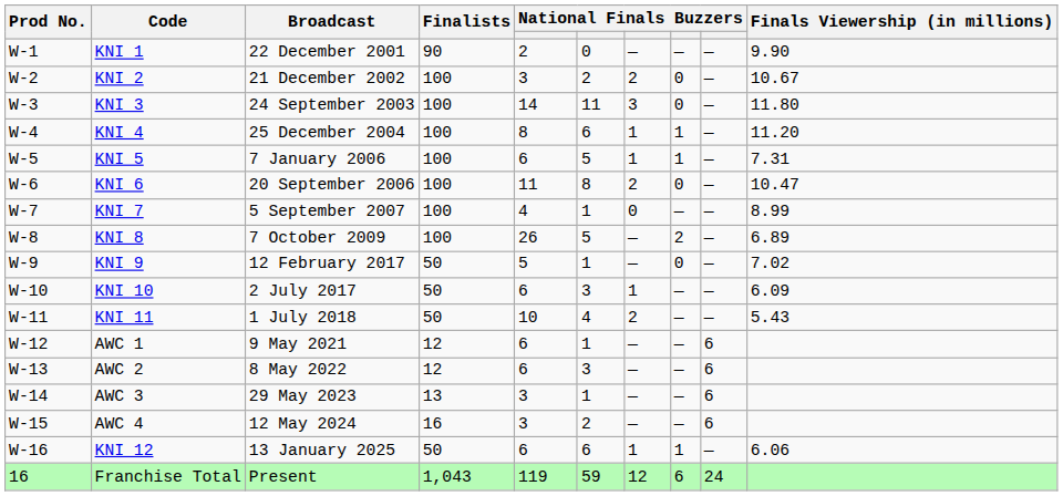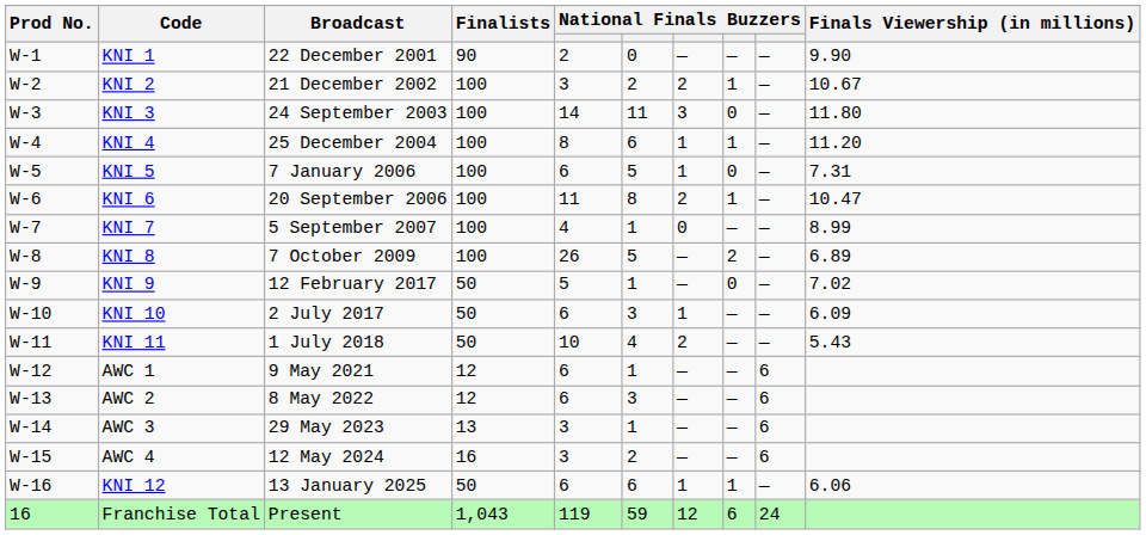KNI 2 | column 8: 0 -> 1
KNI 5 | column 8: 1 -> 0
KNI 6 | column 8: 0 -> 1
